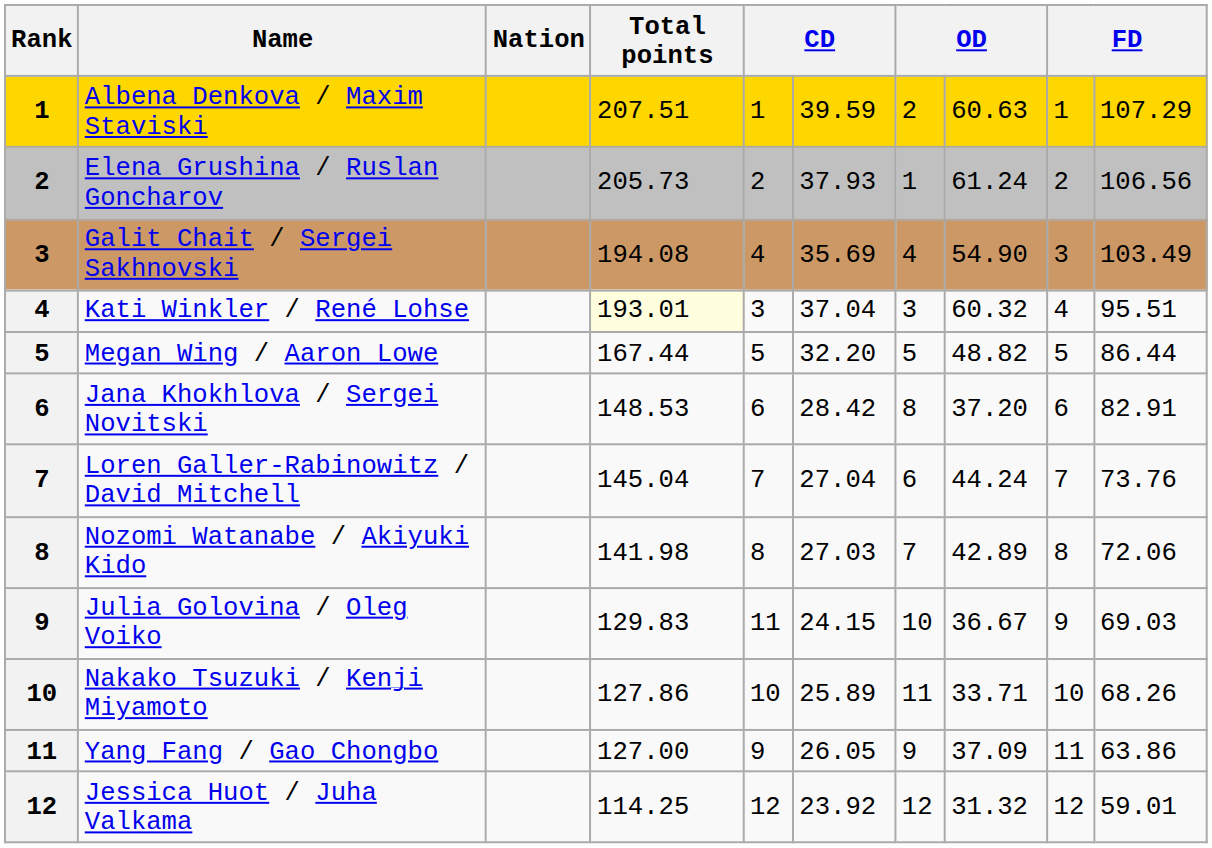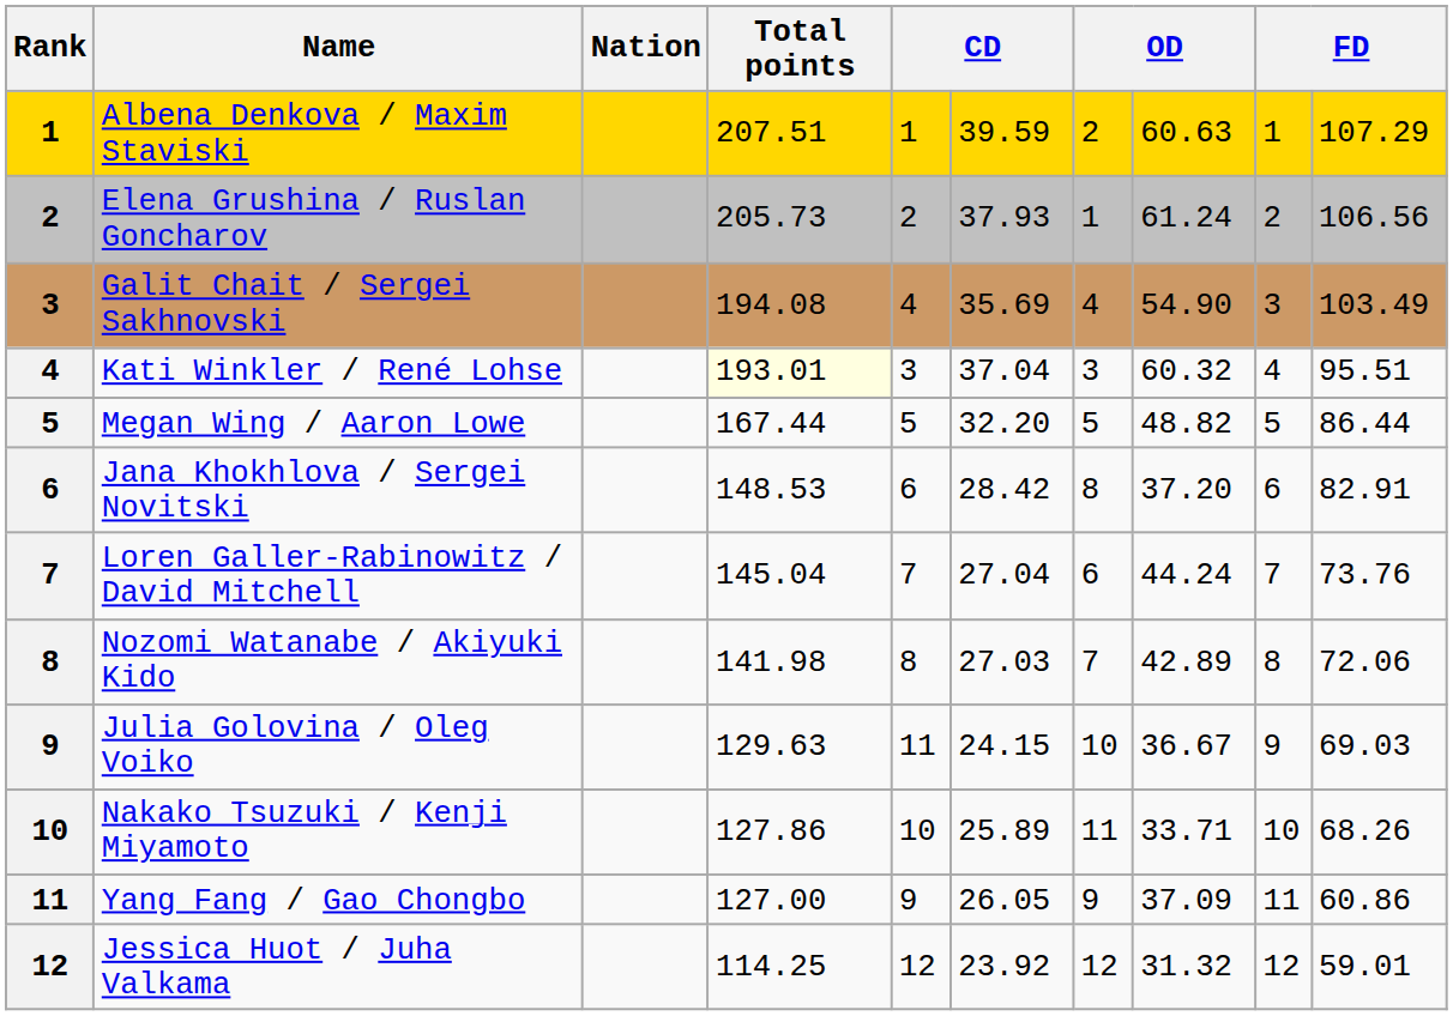Julia Golovina / Oleg Voiko | Total points: 129.83 -> 129.63
Yang Fang / Gao Chongbo | column 10: 63.86 -> 60.86
